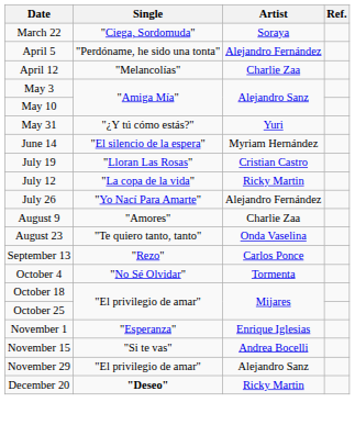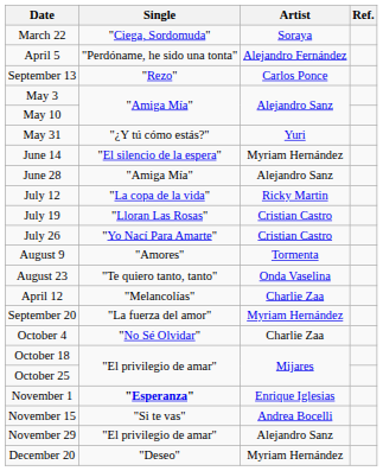rows swapped: April 12 <-> September 13
+ row: June 28 | "Amiga Mía" | Alejandro Sanz
rows swapped: July 12 <-> July 19
July 26 | Artist: Alejandro Fernández -> Cristian Castro
August 9 | Artist: Charlie Zaa -> Tormenta
+ row: September 20 | "La fuerza del amor" | Myriam Hernández
October 4 | Artist: Tormenta -> Charlie Zaa
November 1 | Single: normal -> bold
December 20 | Single: bold -> normal
December 20 | Artist: Ricky Martin -> Myriam Hernández
